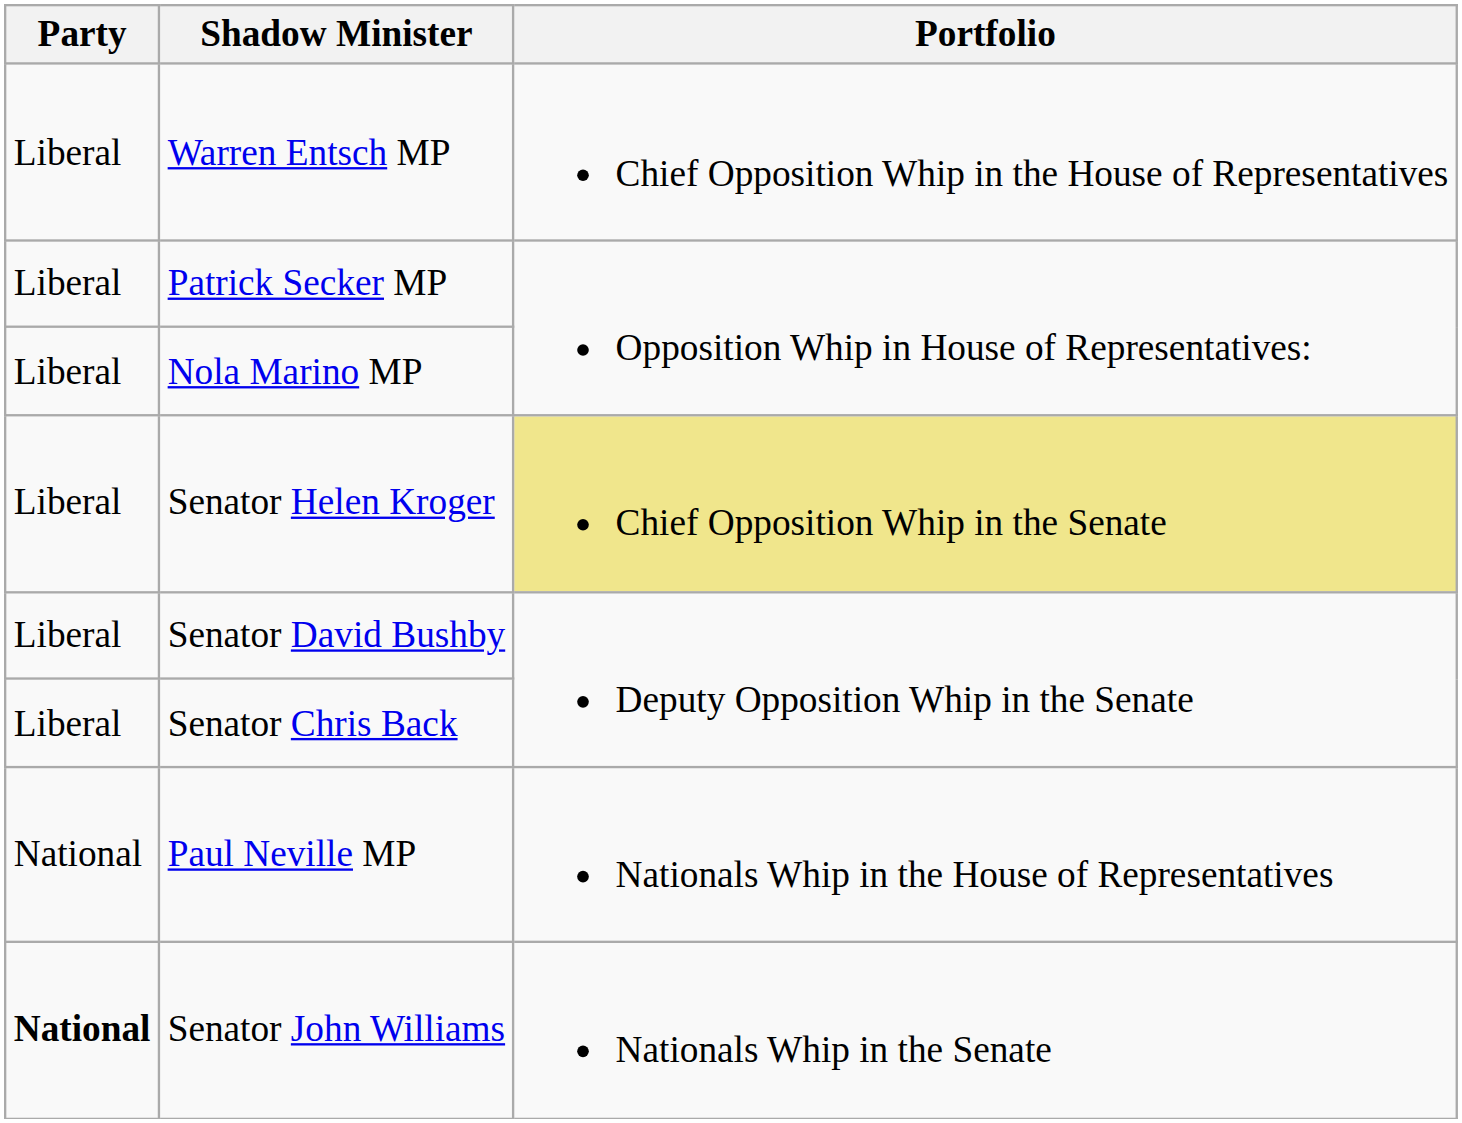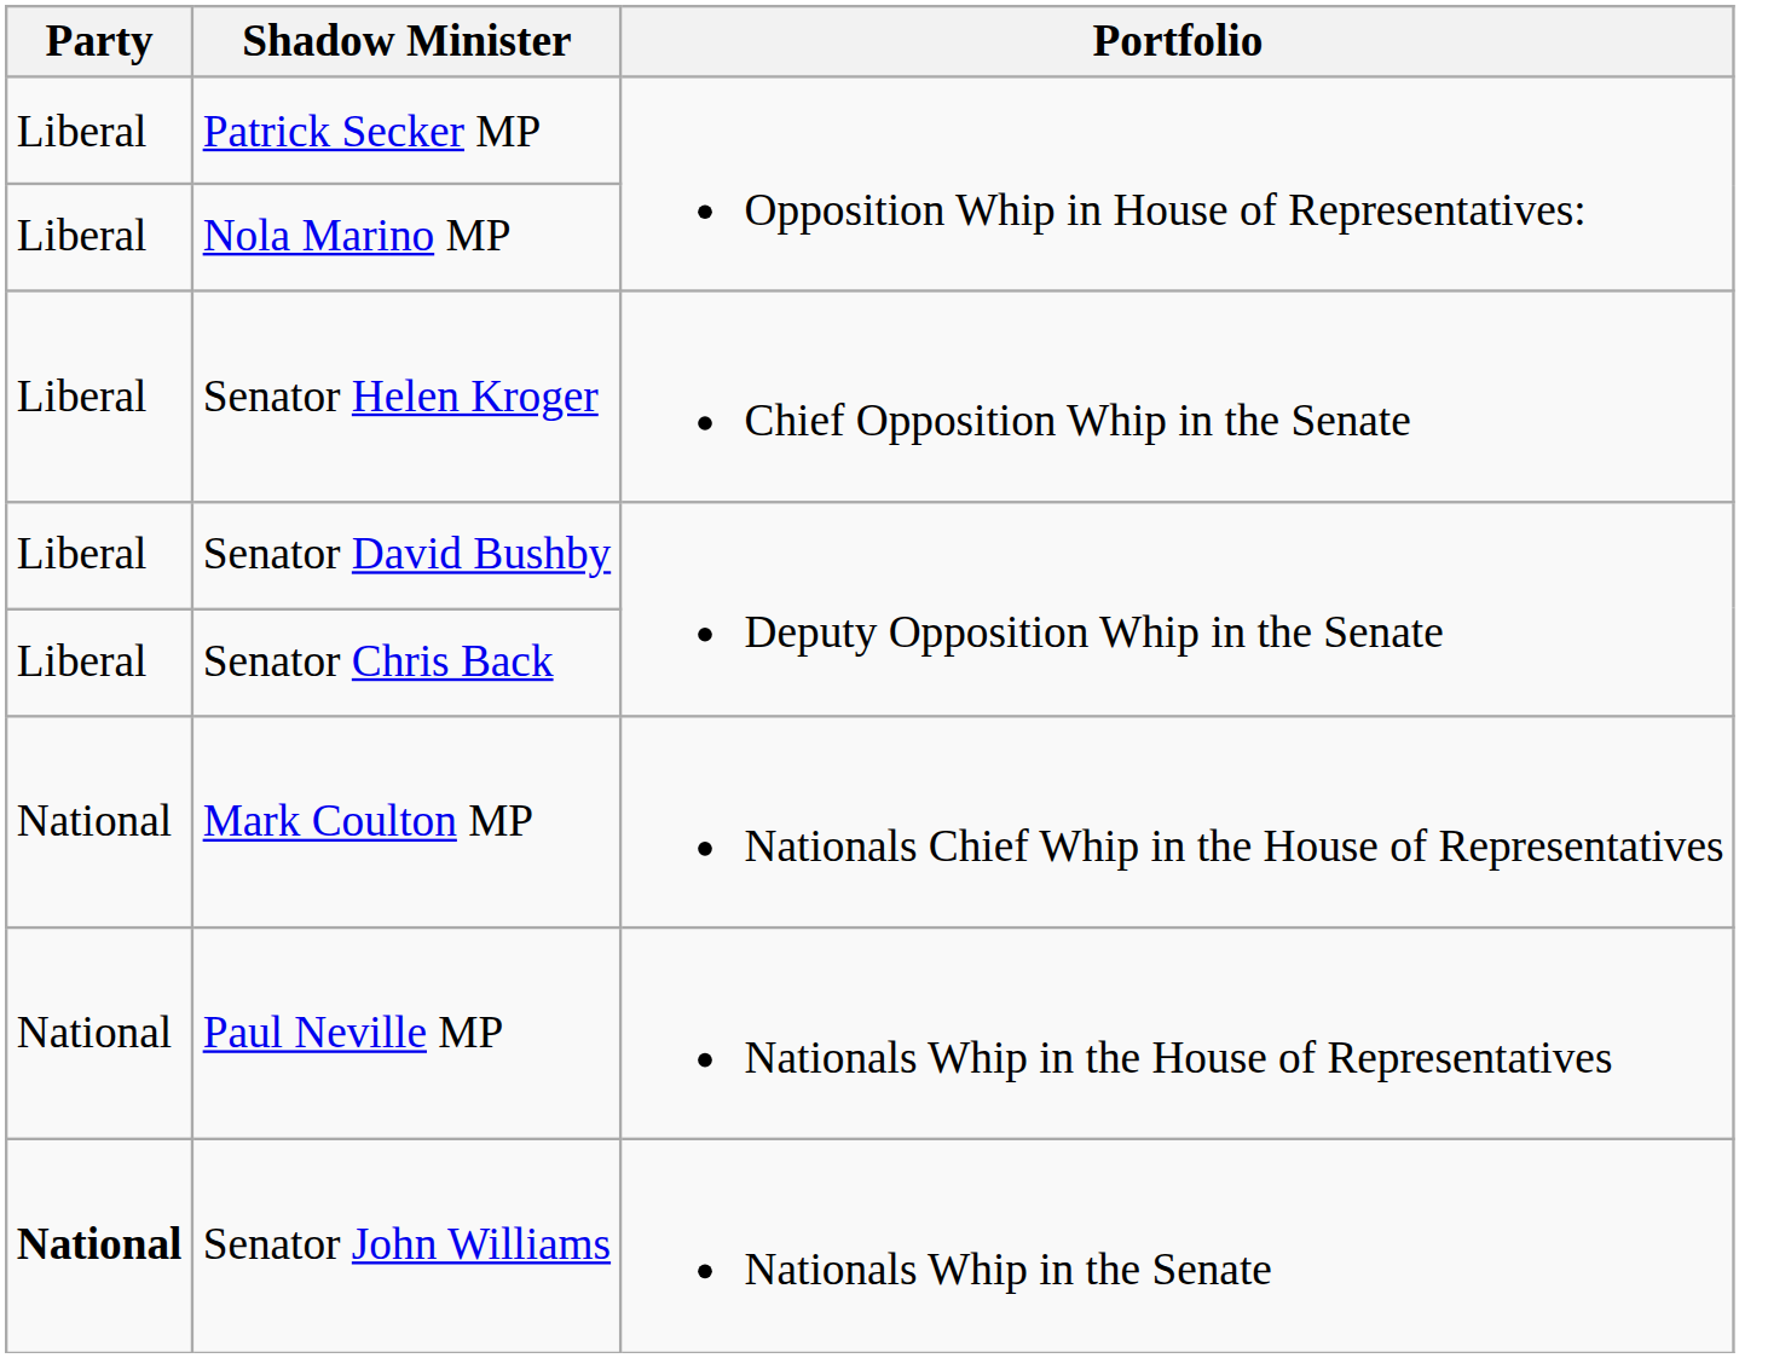- row: Liberal | Warren Entsch MP | Chief Opposition Whip in the House of Representatives
Senator Helen Kroger | Portfolio: khaki background -> no background
+ row: National | Mark Coulton MP | Nationals Chief Whip in the House of Representatives
